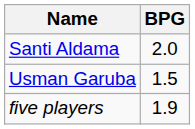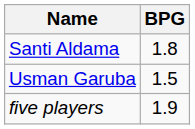Santi Aldama | BPG: 2.0 -> 1.8
